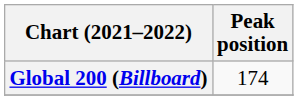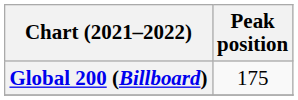Global 200 (Billboard) | Peak position: 174 -> 175
